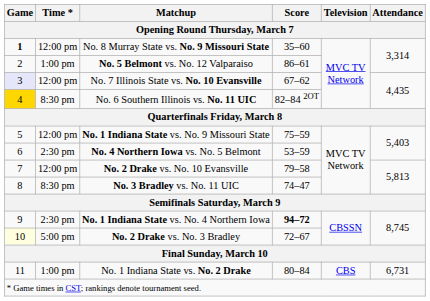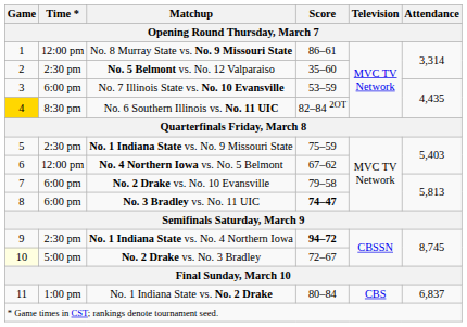No. 8 Murray State vs. No. 9 Missouri State | Game: bold -> normal
No. 8 Murray State vs. No. 9 Missouri State | Score: 35–60 -> 86–61
No. 5 Belmont vs. No. 12 Valparaiso | Time *: 1:00 pm -> 2:30 pm
No. 5 Belmont vs. No. 12 Valparaiso | Score: 86–61 -> 35–60
No. 7 Illinois State vs. No. 10 Evansville | Game: lavender background -> no background
No. 7 Illinois State vs. No. 10 Evansville | Time *: 12:00 pm -> 6:00 pm
No. 7 Illinois State vs. No. 10 Evansville | Score: 67–62 -> 53–59
No. 1 Indiana State vs. No. 9 Missouri State | Time *: 12:00 pm -> 2:30 pm
No. 4 Northern Iowa vs. No. 5 Belmont | Time *: 2:30 pm -> 12:00 pm
No. 4 Northern Iowa vs. No. 5 Belmont | Score: 53–59 -> 67–62
No. 2 Drake vs. No. 10 Evansville | Time *: 12:00 pm -> 6:00 pm
No. 3 Bradley vs. No. 11 UIC | Time *: 8:30 pm -> 6:00 pm
No. 3 Bradley vs. No. 11 UIC | Score: normal -> bold
No. 1 Indiana State vs. No. 2 Drake | Attendance: 6,731 -> 6,837
